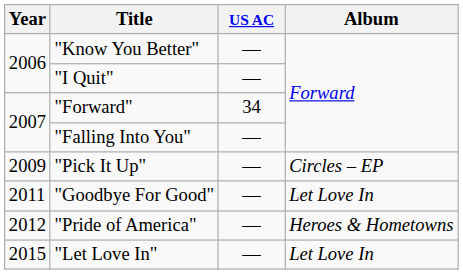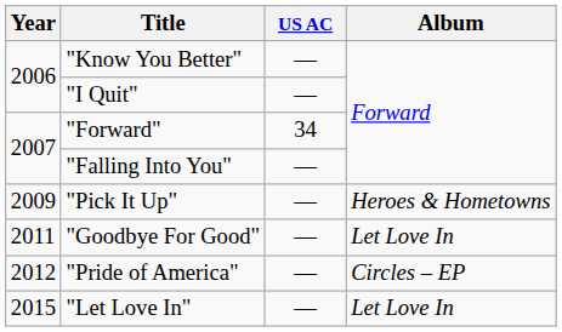"Pick It Up" | Album: Circles – EP -> Heroes & Hometowns
"Pride of America" | Album: Heroes & Hometowns -> Circles – EP
